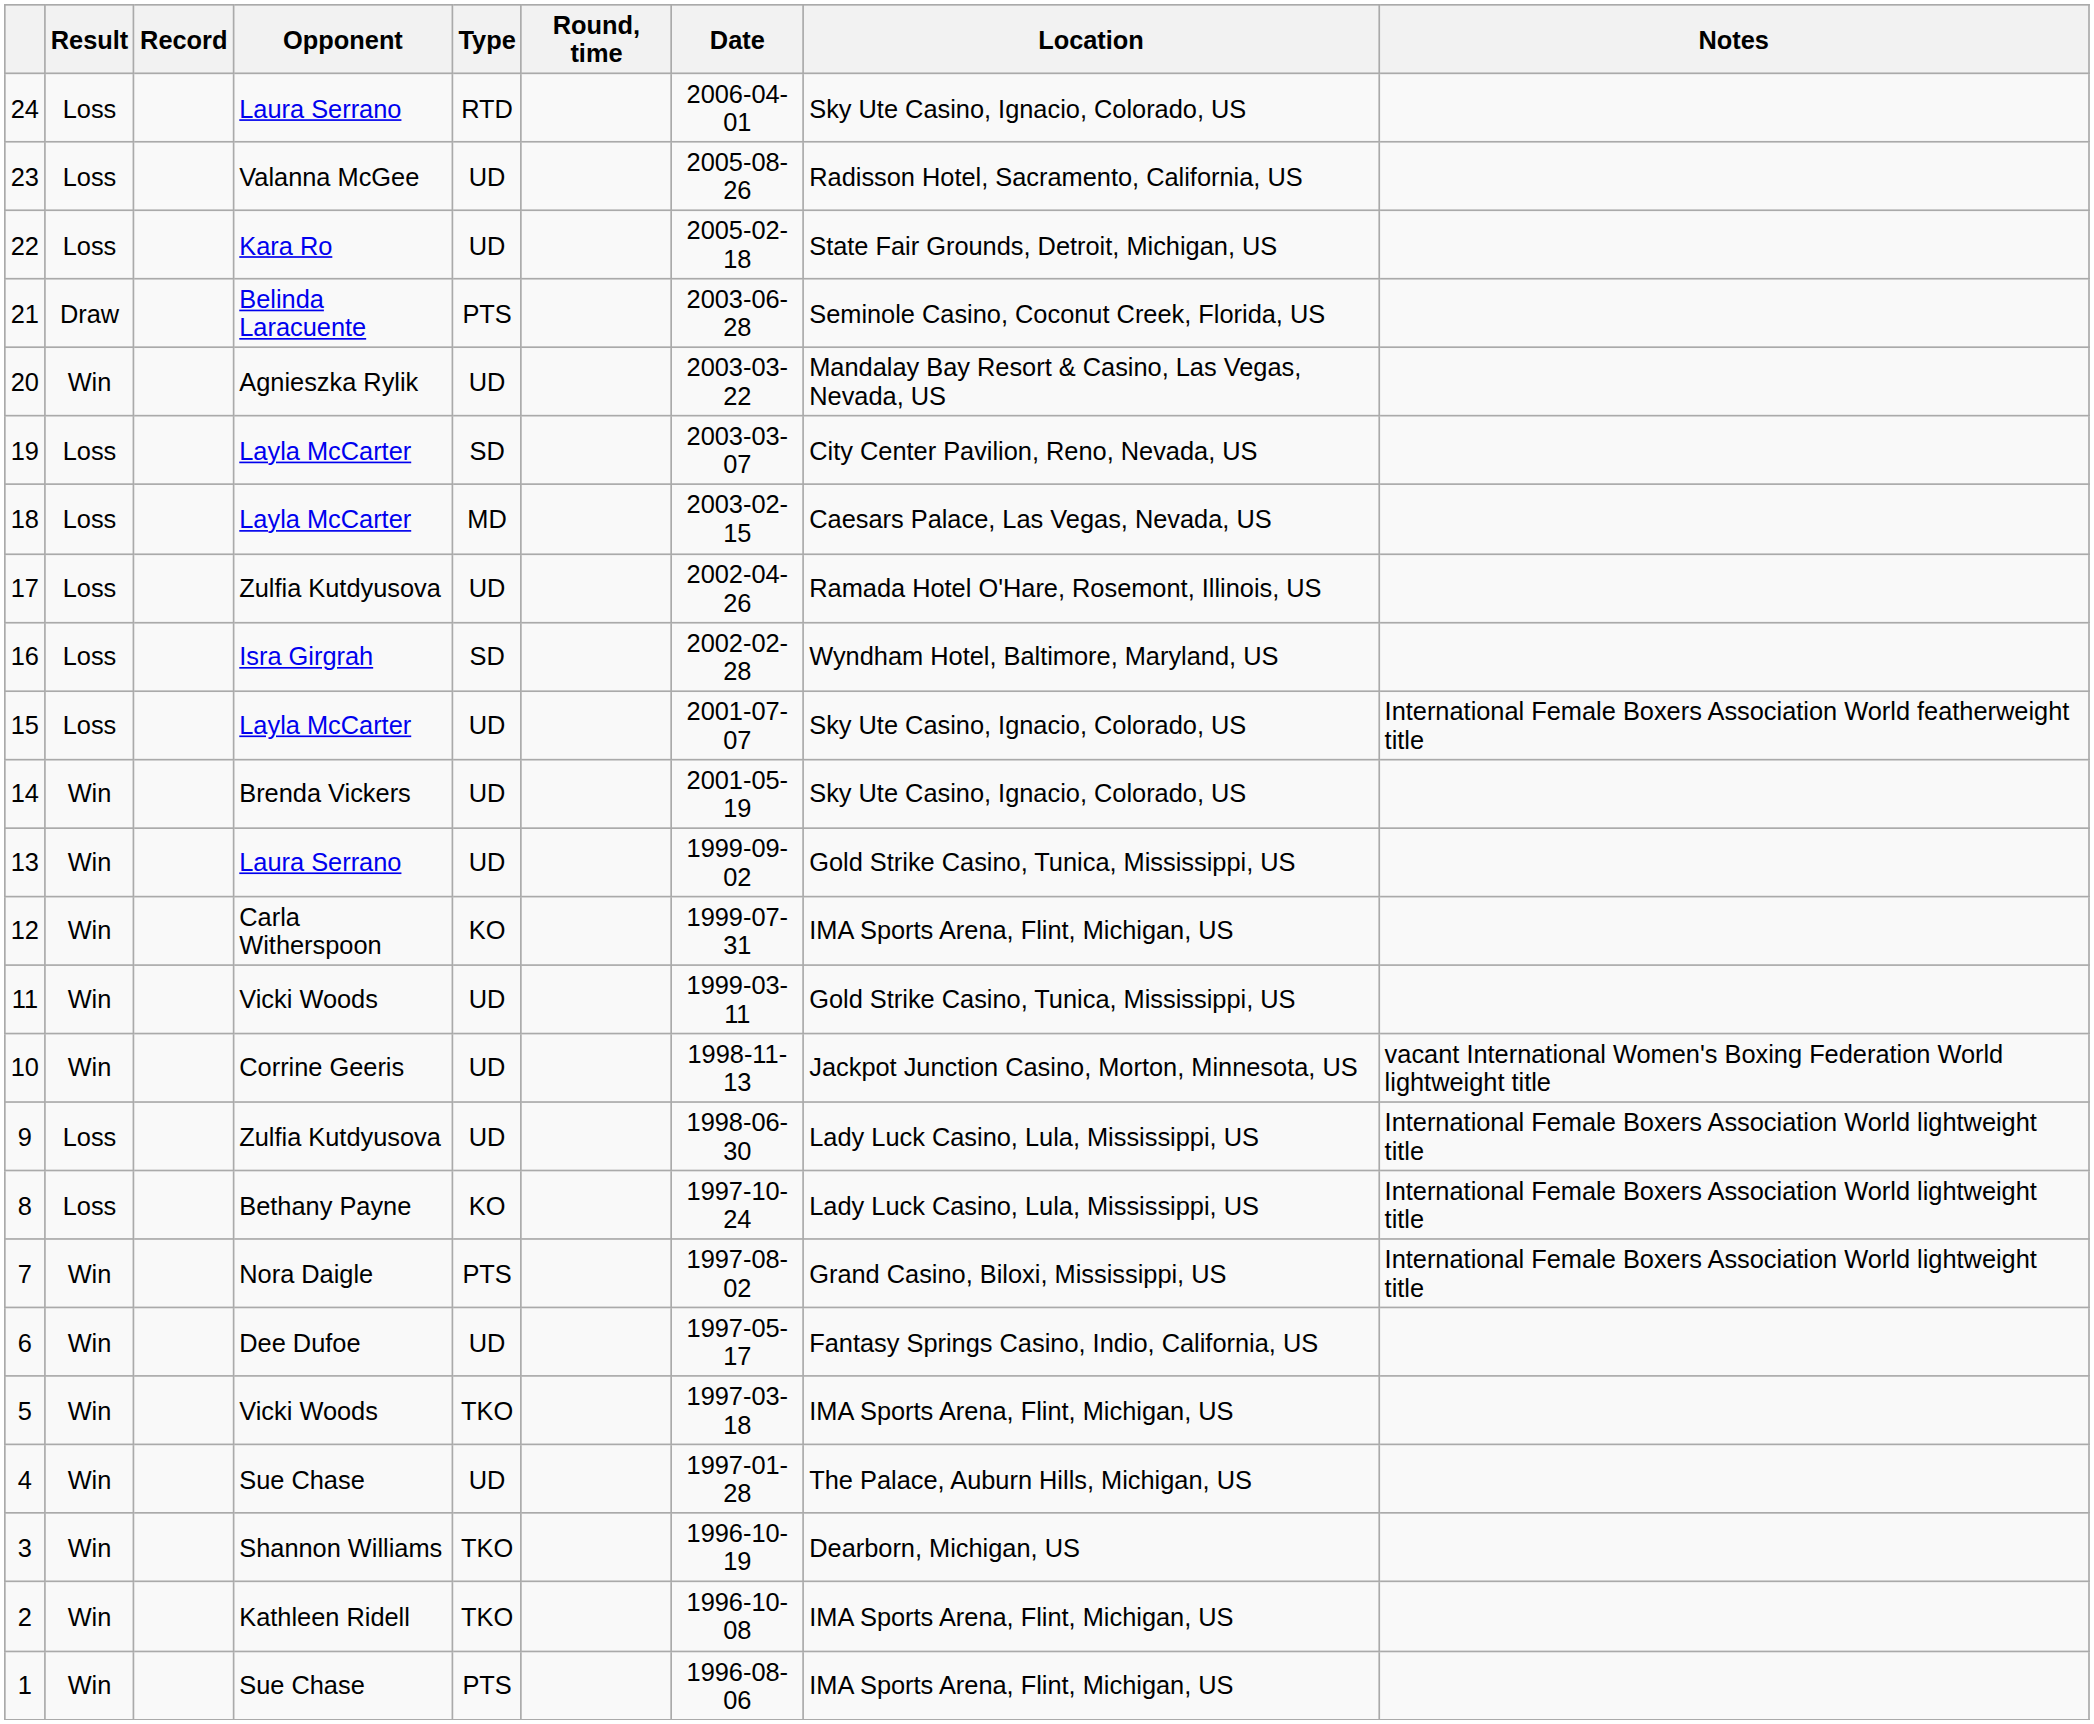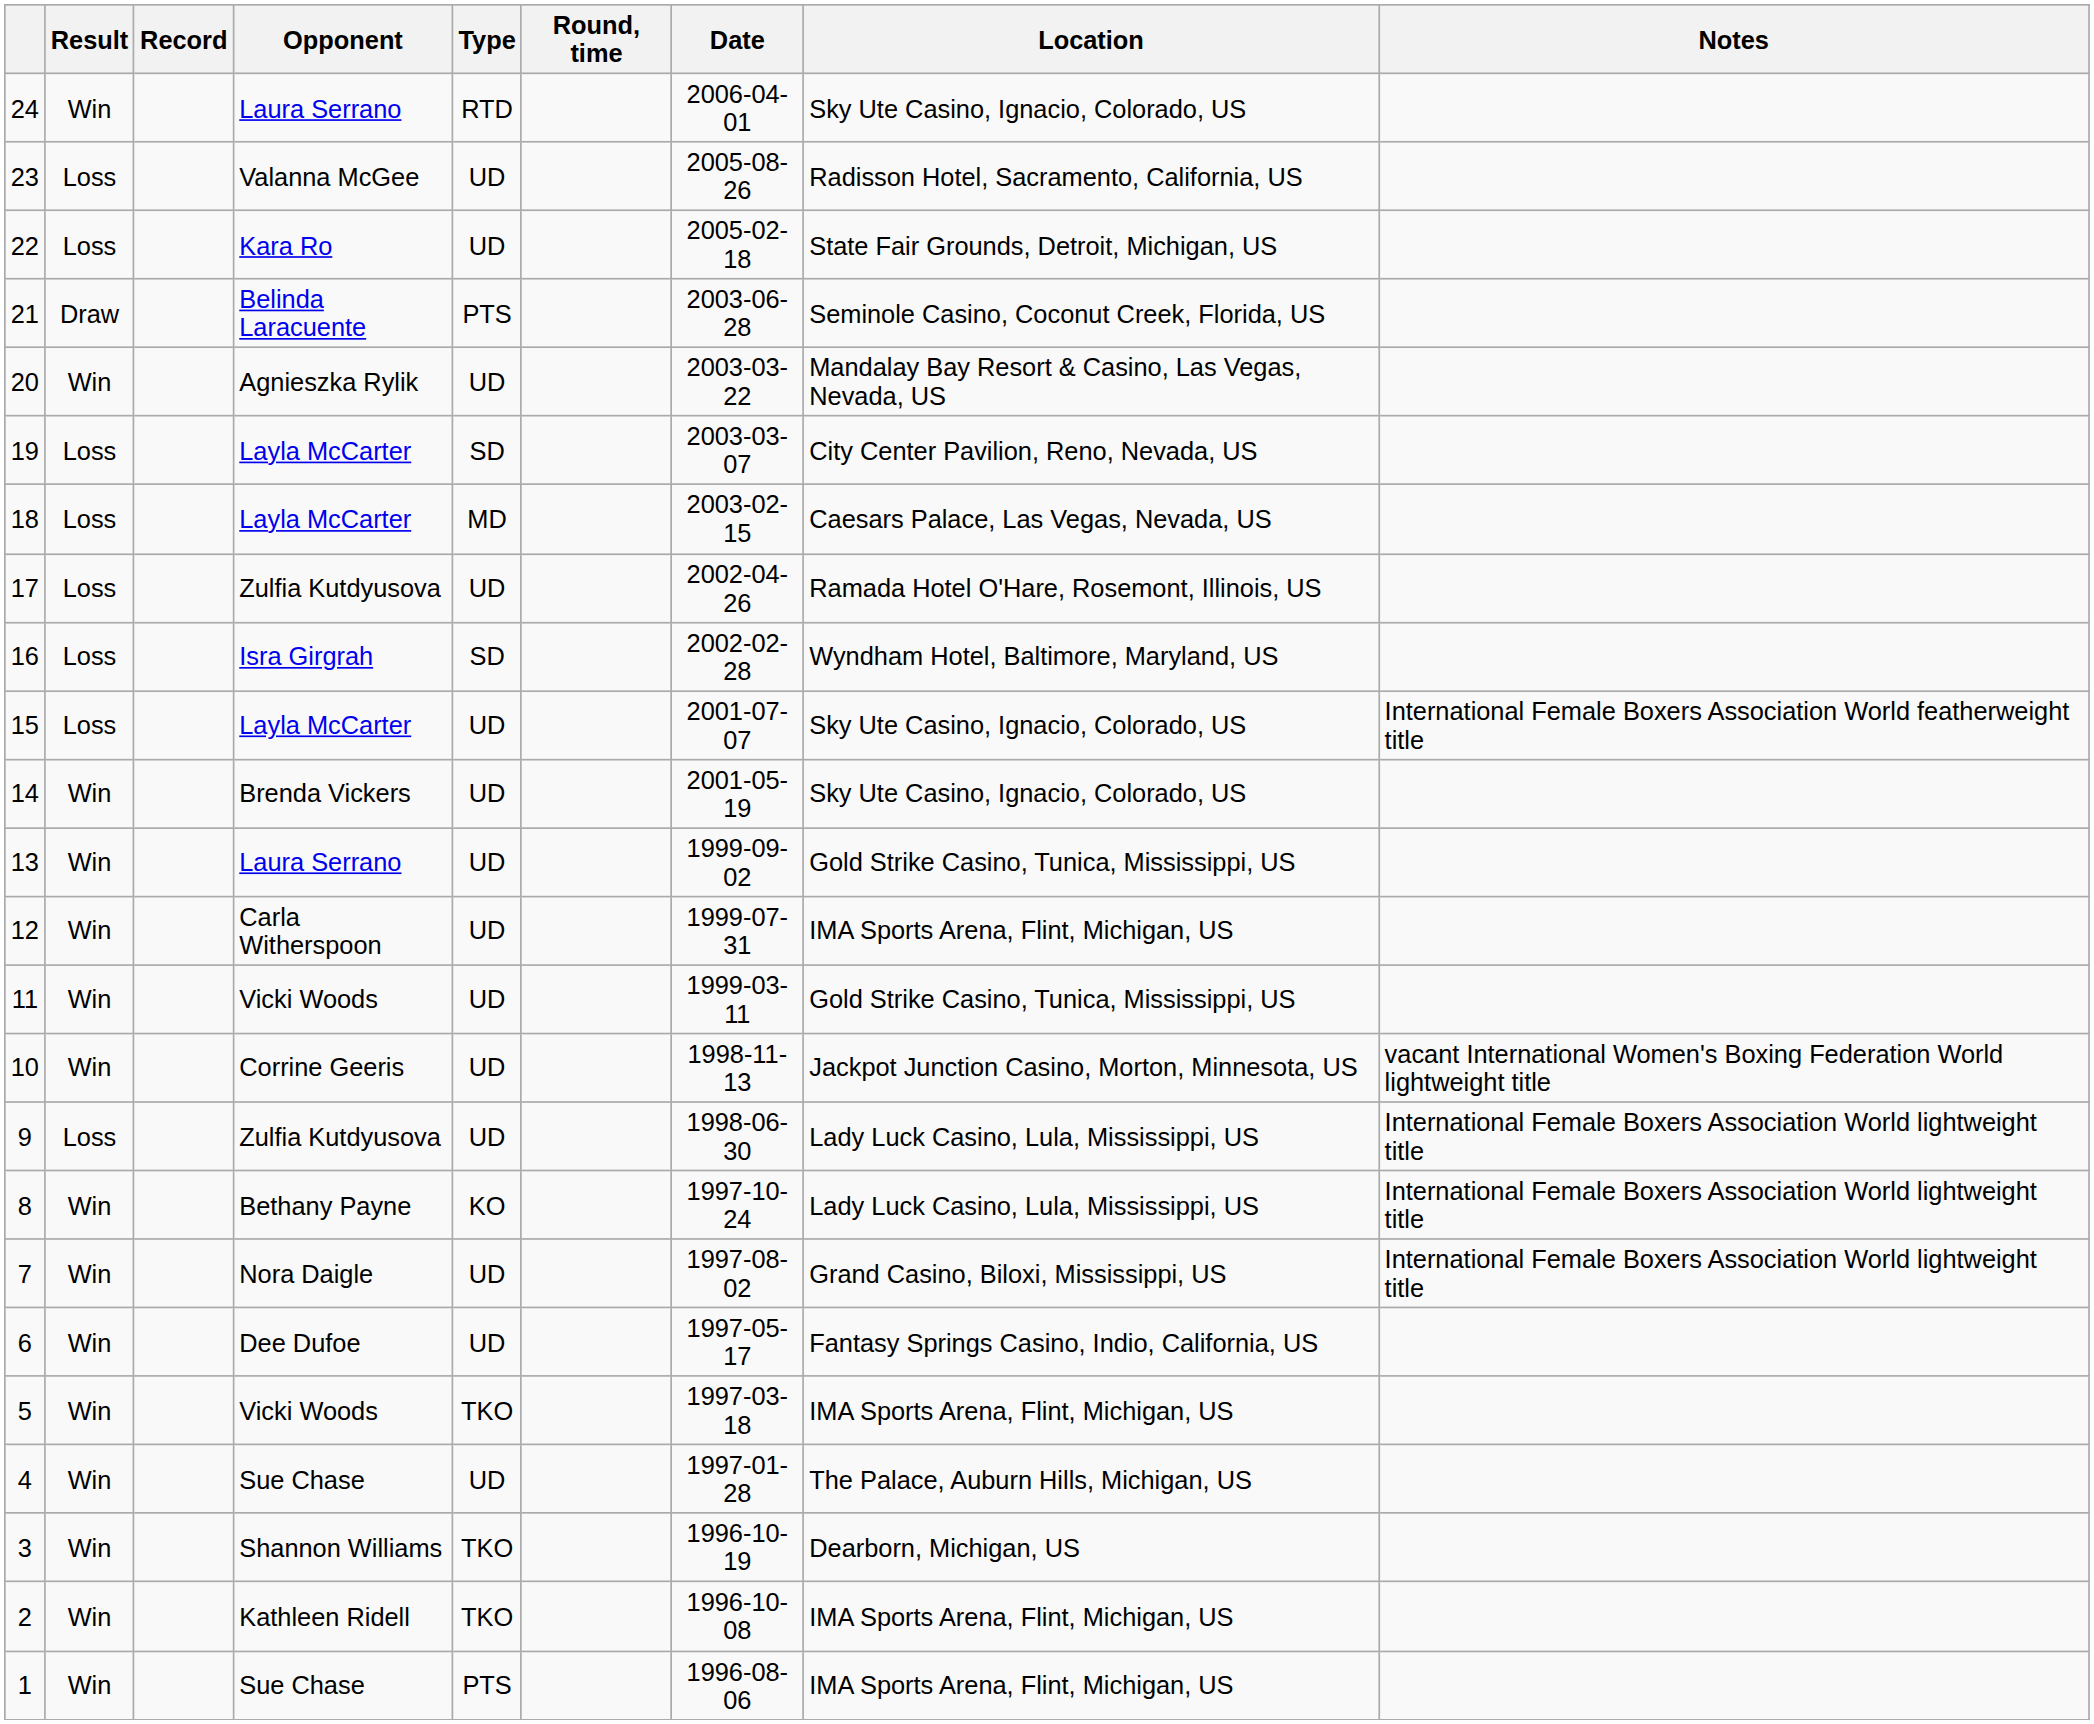24 | Result: Loss -> Win
12 | Type: KO -> UD
8 | Result: Loss -> Win
7 | Type: PTS -> UD
